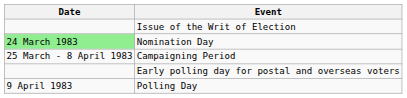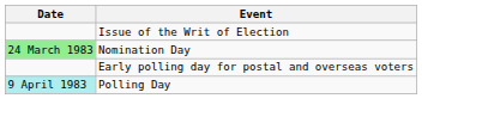- row: 25 March - 8 April 1983 | Campaigning Period
Polling Day | Date: no background -> paleturquoise background
